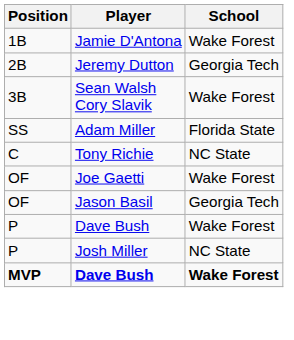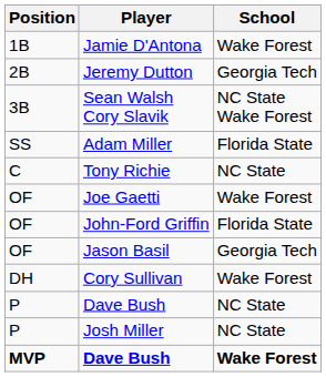Sean Walsh Cory Slavik | School: Wake Forest -> NC State Wake Forest
+ row: OF | John-Ford Griffin | Florida State
+ row: DH | Cory Sullivan | Wake Forest
P / Dave Bush | School: Wake Forest -> NC State
